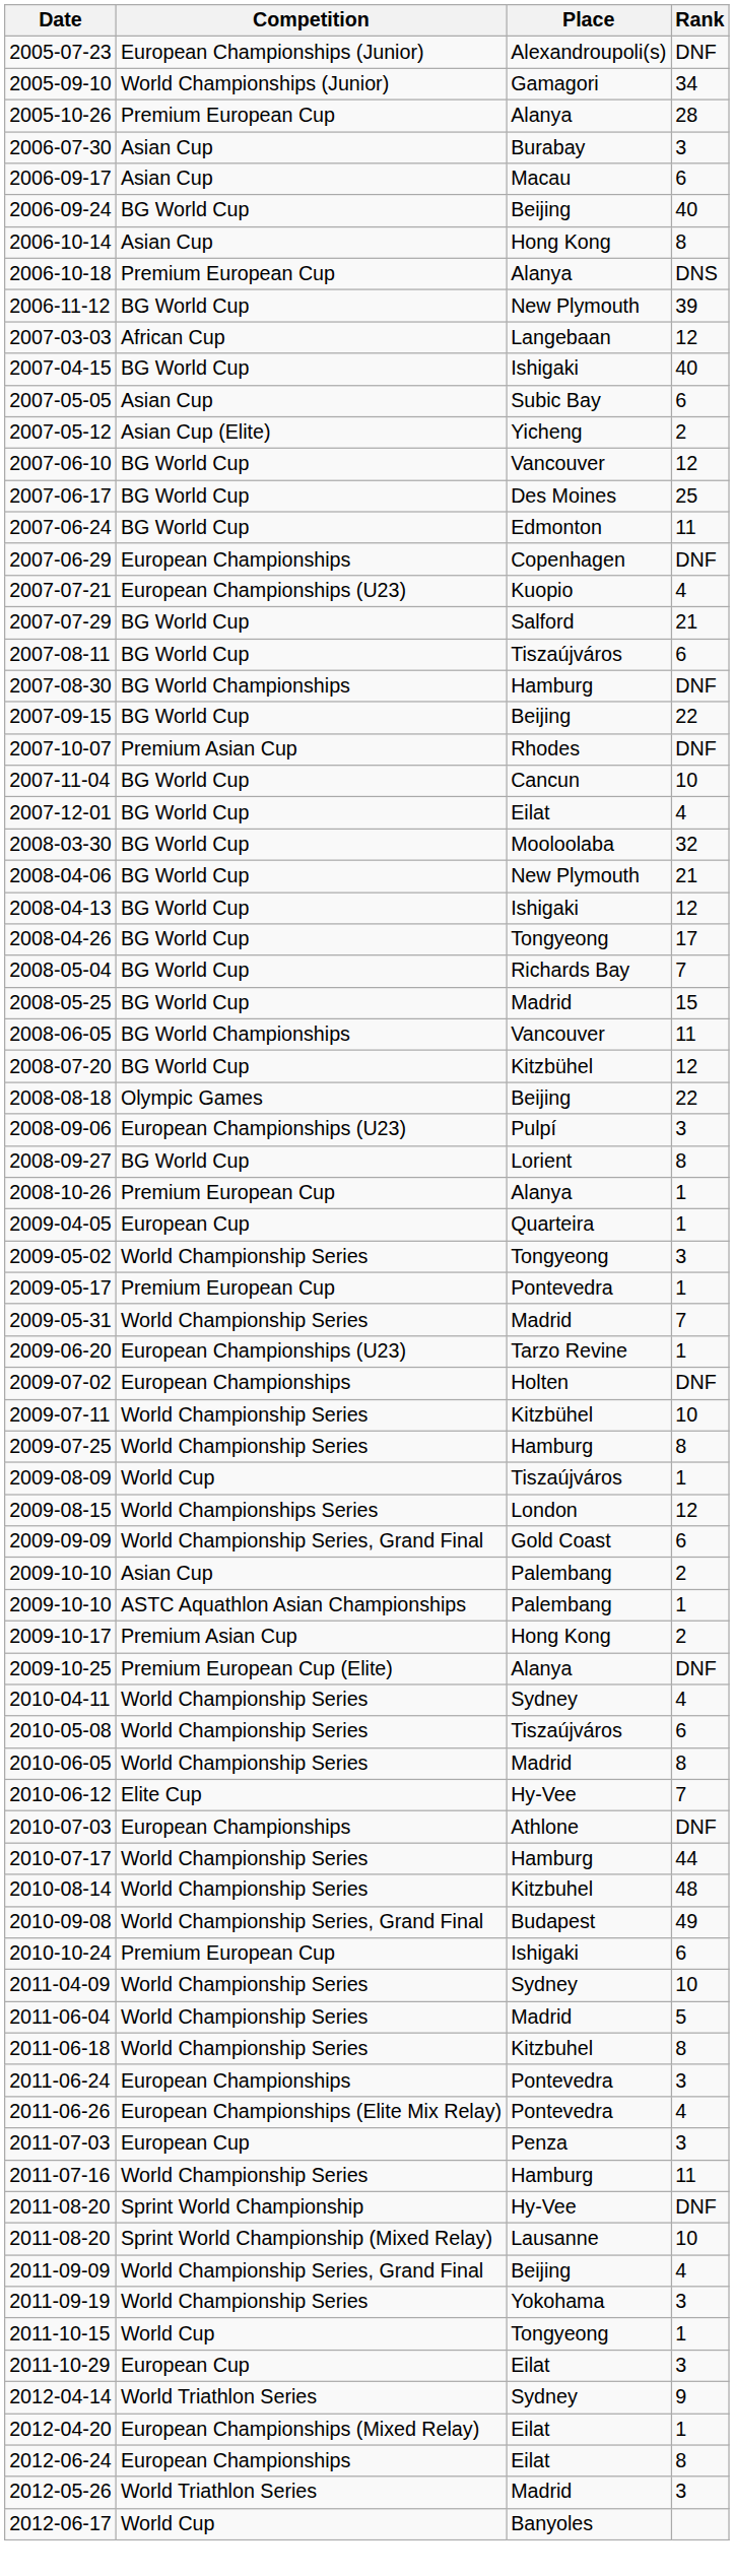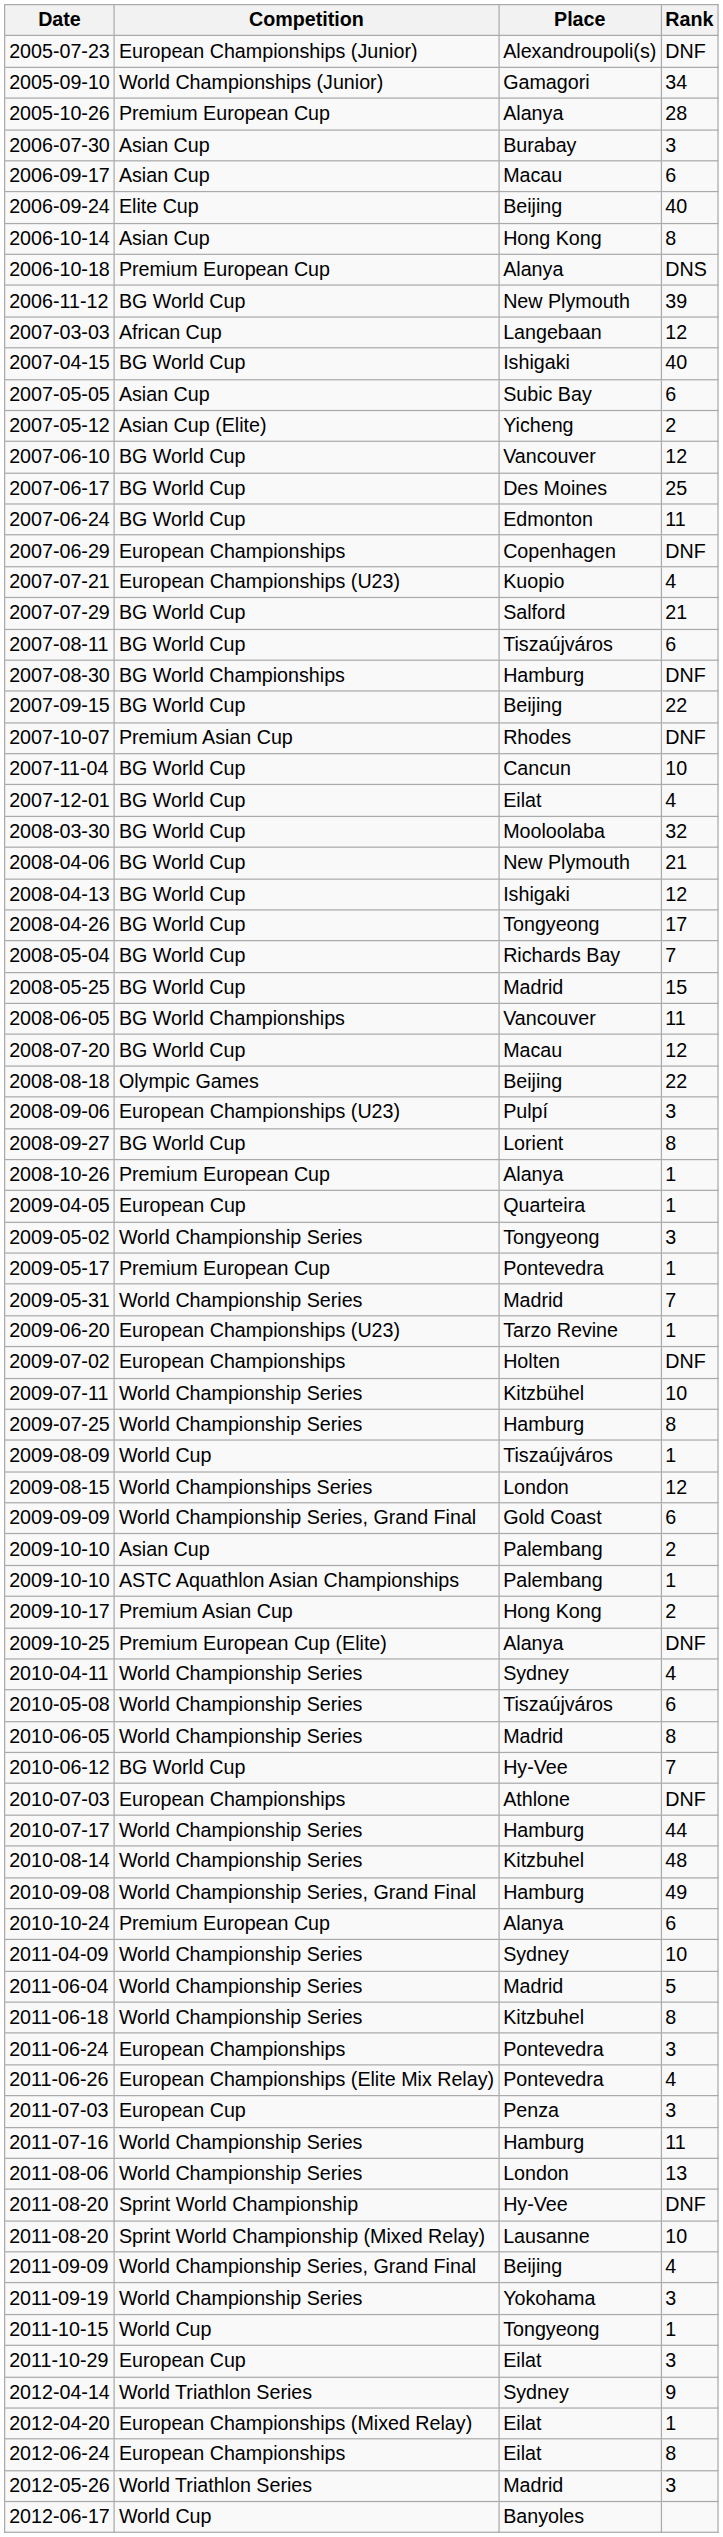2006-09-24 | Competition: BG World Cup -> Elite Cup
2008-07-20 | Place: Kitzbühel -> Macau
2010-06-12 | Competition: Elite Cup -> BG World Cup
2010-09-08 | Place: Budapest -> Hamburg
2010-10-24 | Place: Ishigaki -> Alanya
+ row: 2011-08-06 | World Championship Series | London | 13
